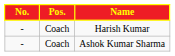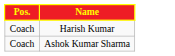- column: No. | - | -
